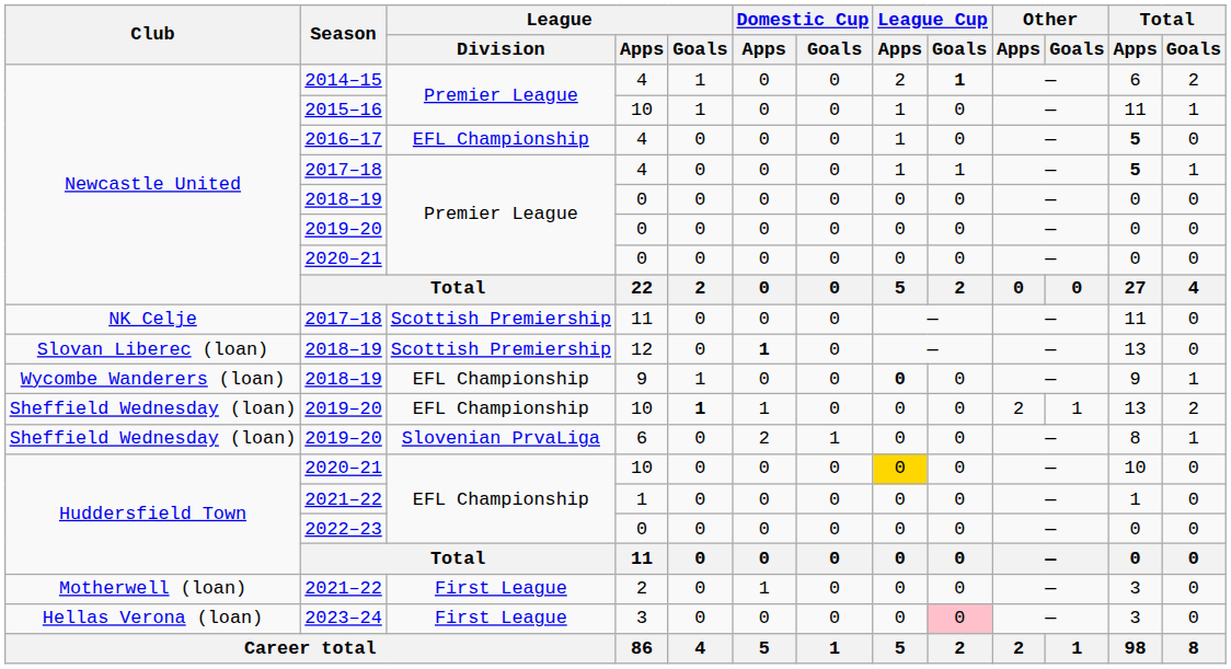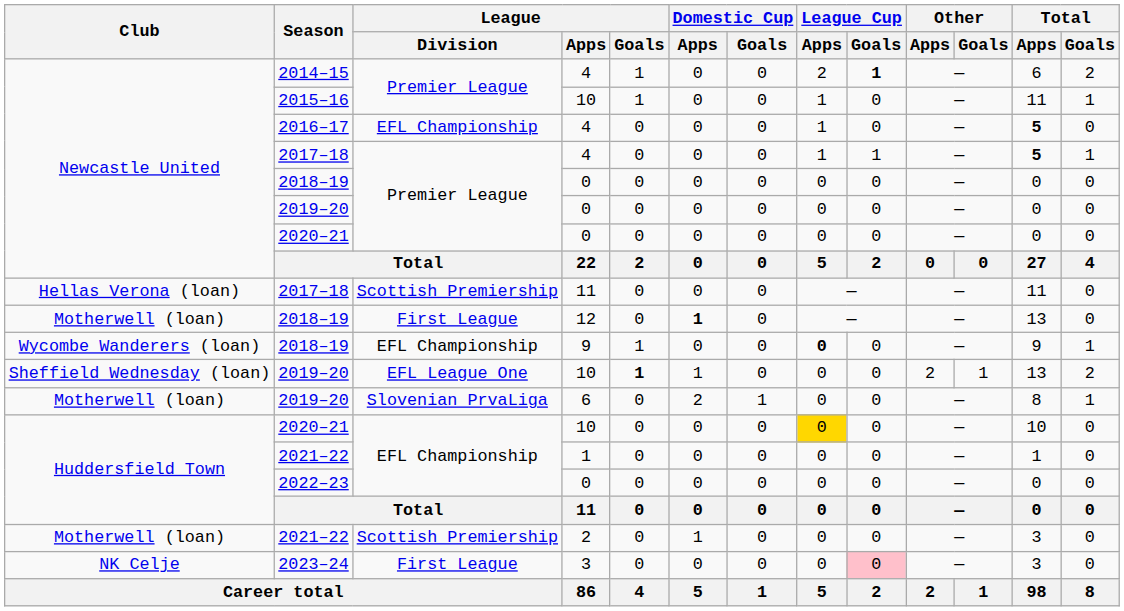2017–18 / 11 | Club: NK Celje -> Hellas Verona (loan)
2018–19 / 12 | Club: Slovan Liberec (loan) -> Motherwell (loan)
2018–19 / 12 | League / Division: Scottish Premiership -> First League
2019–20 / 10 | League / Division: EFL Championship -> EFL League One
2019–20 / 6 | Club: Sheffield Wednesday (loan) -> Motherwell (loan)
2021–22 / 2 | League / Division: First League -> Scottish Premiership
2023–24 | Club: Hellas Verona (loan) -> NK Celje
